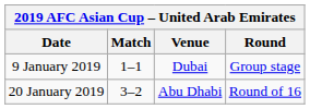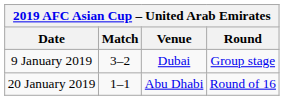9 January 2019 | Match: 1–1 -> 3–2
20 January 2019 | Match: 3–2 -> 1–1
